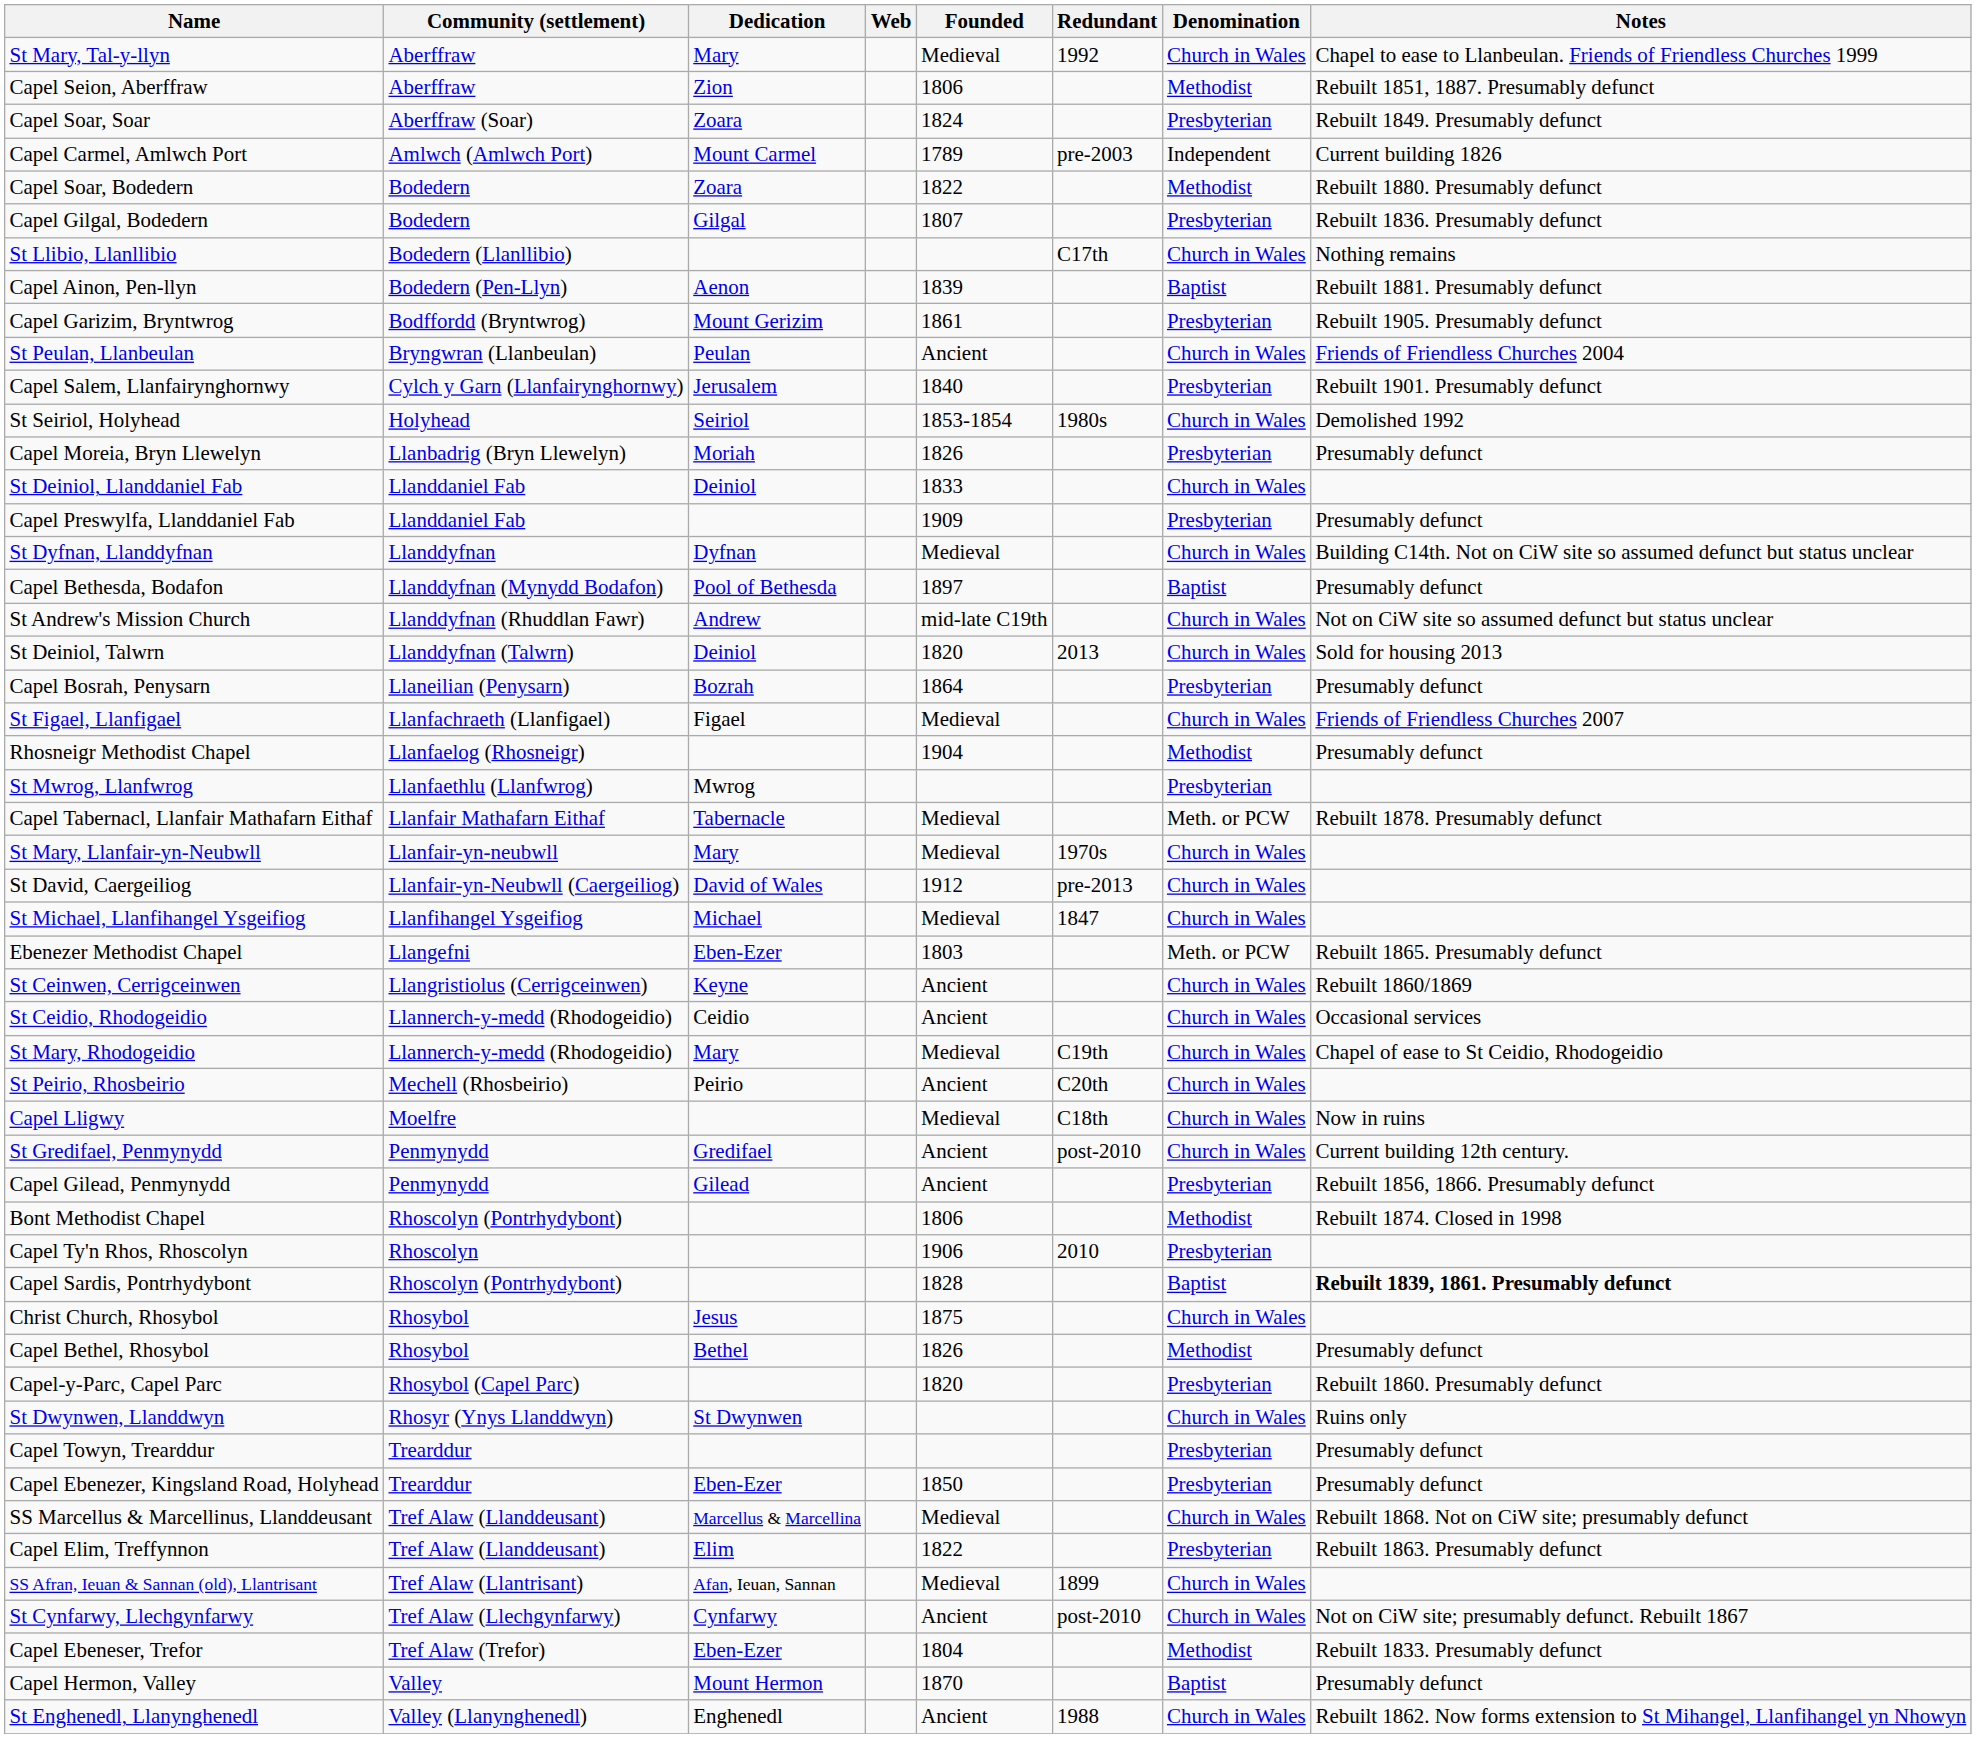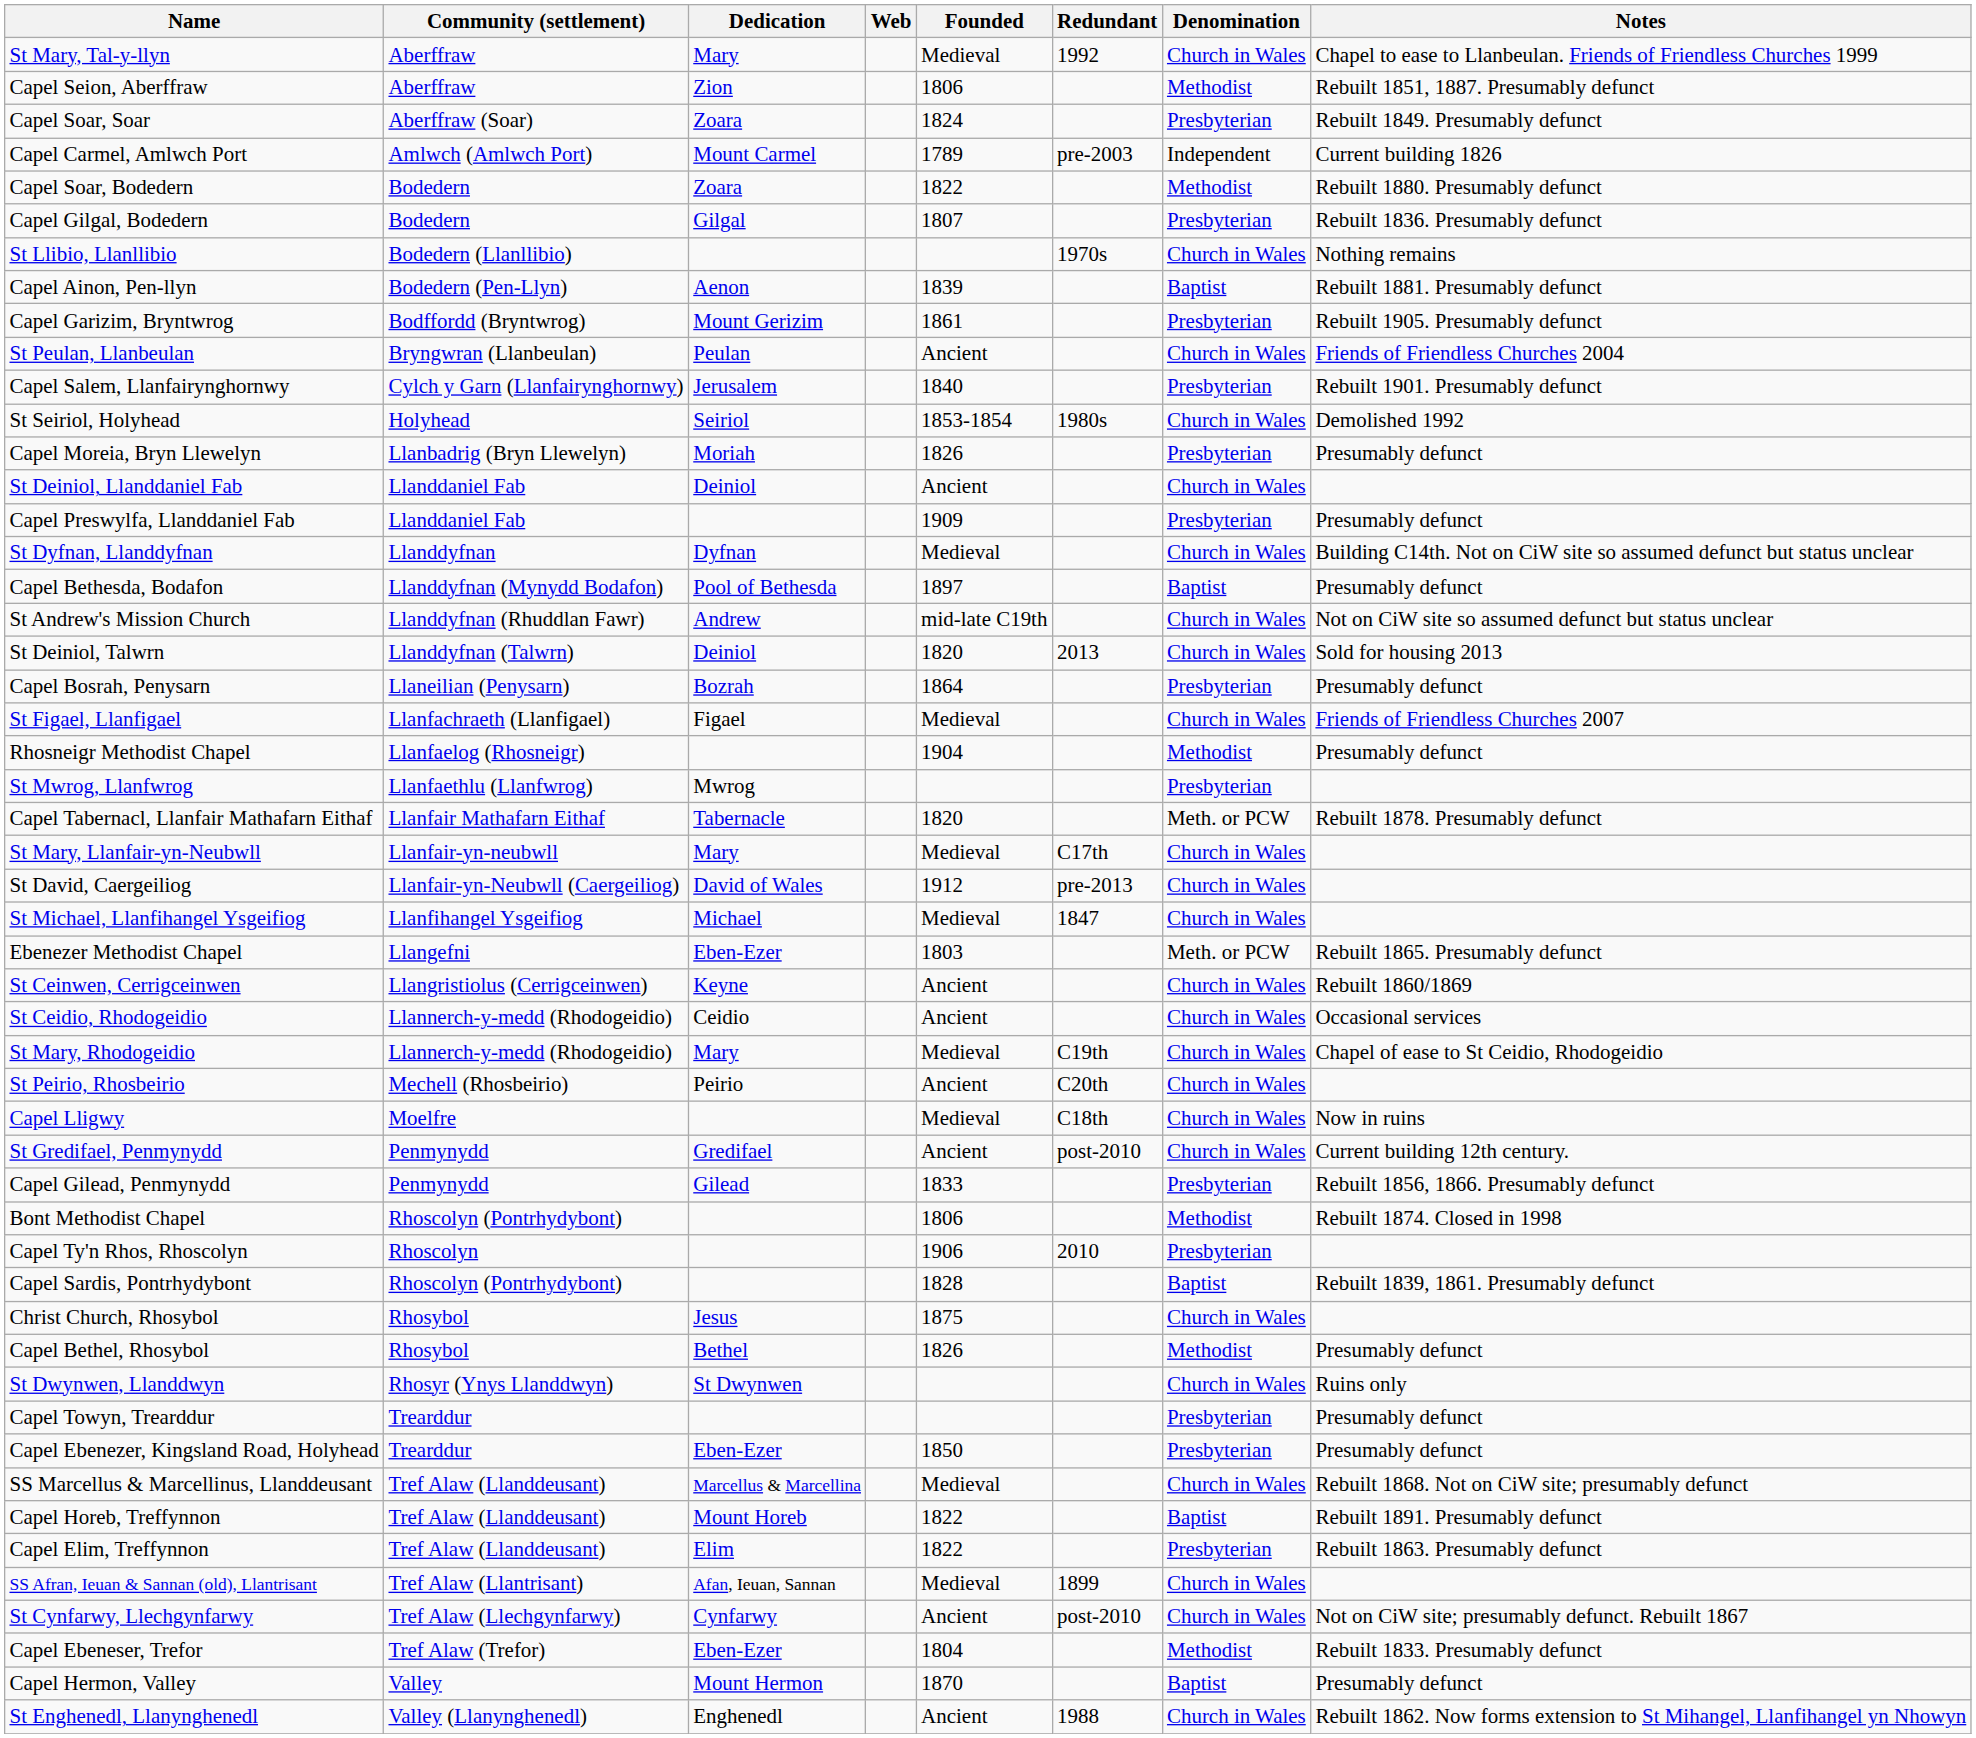St Llibio, Llanllibio | Redundant: C17th -> 1970s
St Deiniol, Llanddaniel Fab | Founded: 1833 -> Ancient
Capel Tabernacl, Llanfair Mathafarn Eithaf | Founded: Medieval -> 1820
St Mary, Llanfair-yn-Neubwll | Redundant: 1970s -> C17th
Capel Gilead, Penmynydd | Founded: Ancient -> 1833
Capel Sardis, Pontrhydybont | Notes: bold -> normal
- row: Capel-y-Parc, Capel Parc | Rhosybol (Capel Parc) | 1820 | Presbyterian | Rebuilt 1860. Presumably defunct
+ row: Capel Horeb, Treffynnon | Tref Alaw (Llanddeusant) | Mount Horeb | 1822 | Baptist | Rebuilt 1891. Presumably defunct
